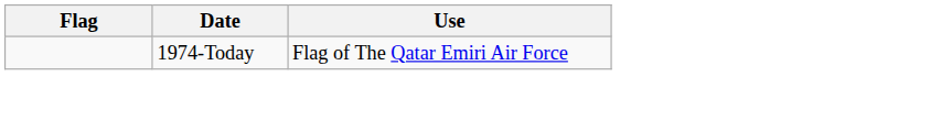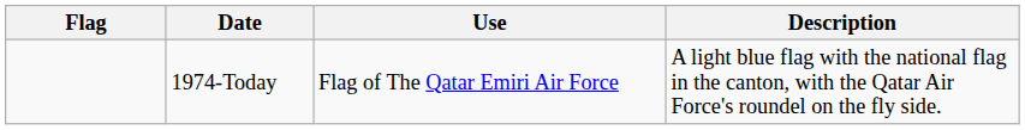+ column: Description | A light blue flag with the national flag in the canton, with the Qatar Air Force's roundel on the fly side.
